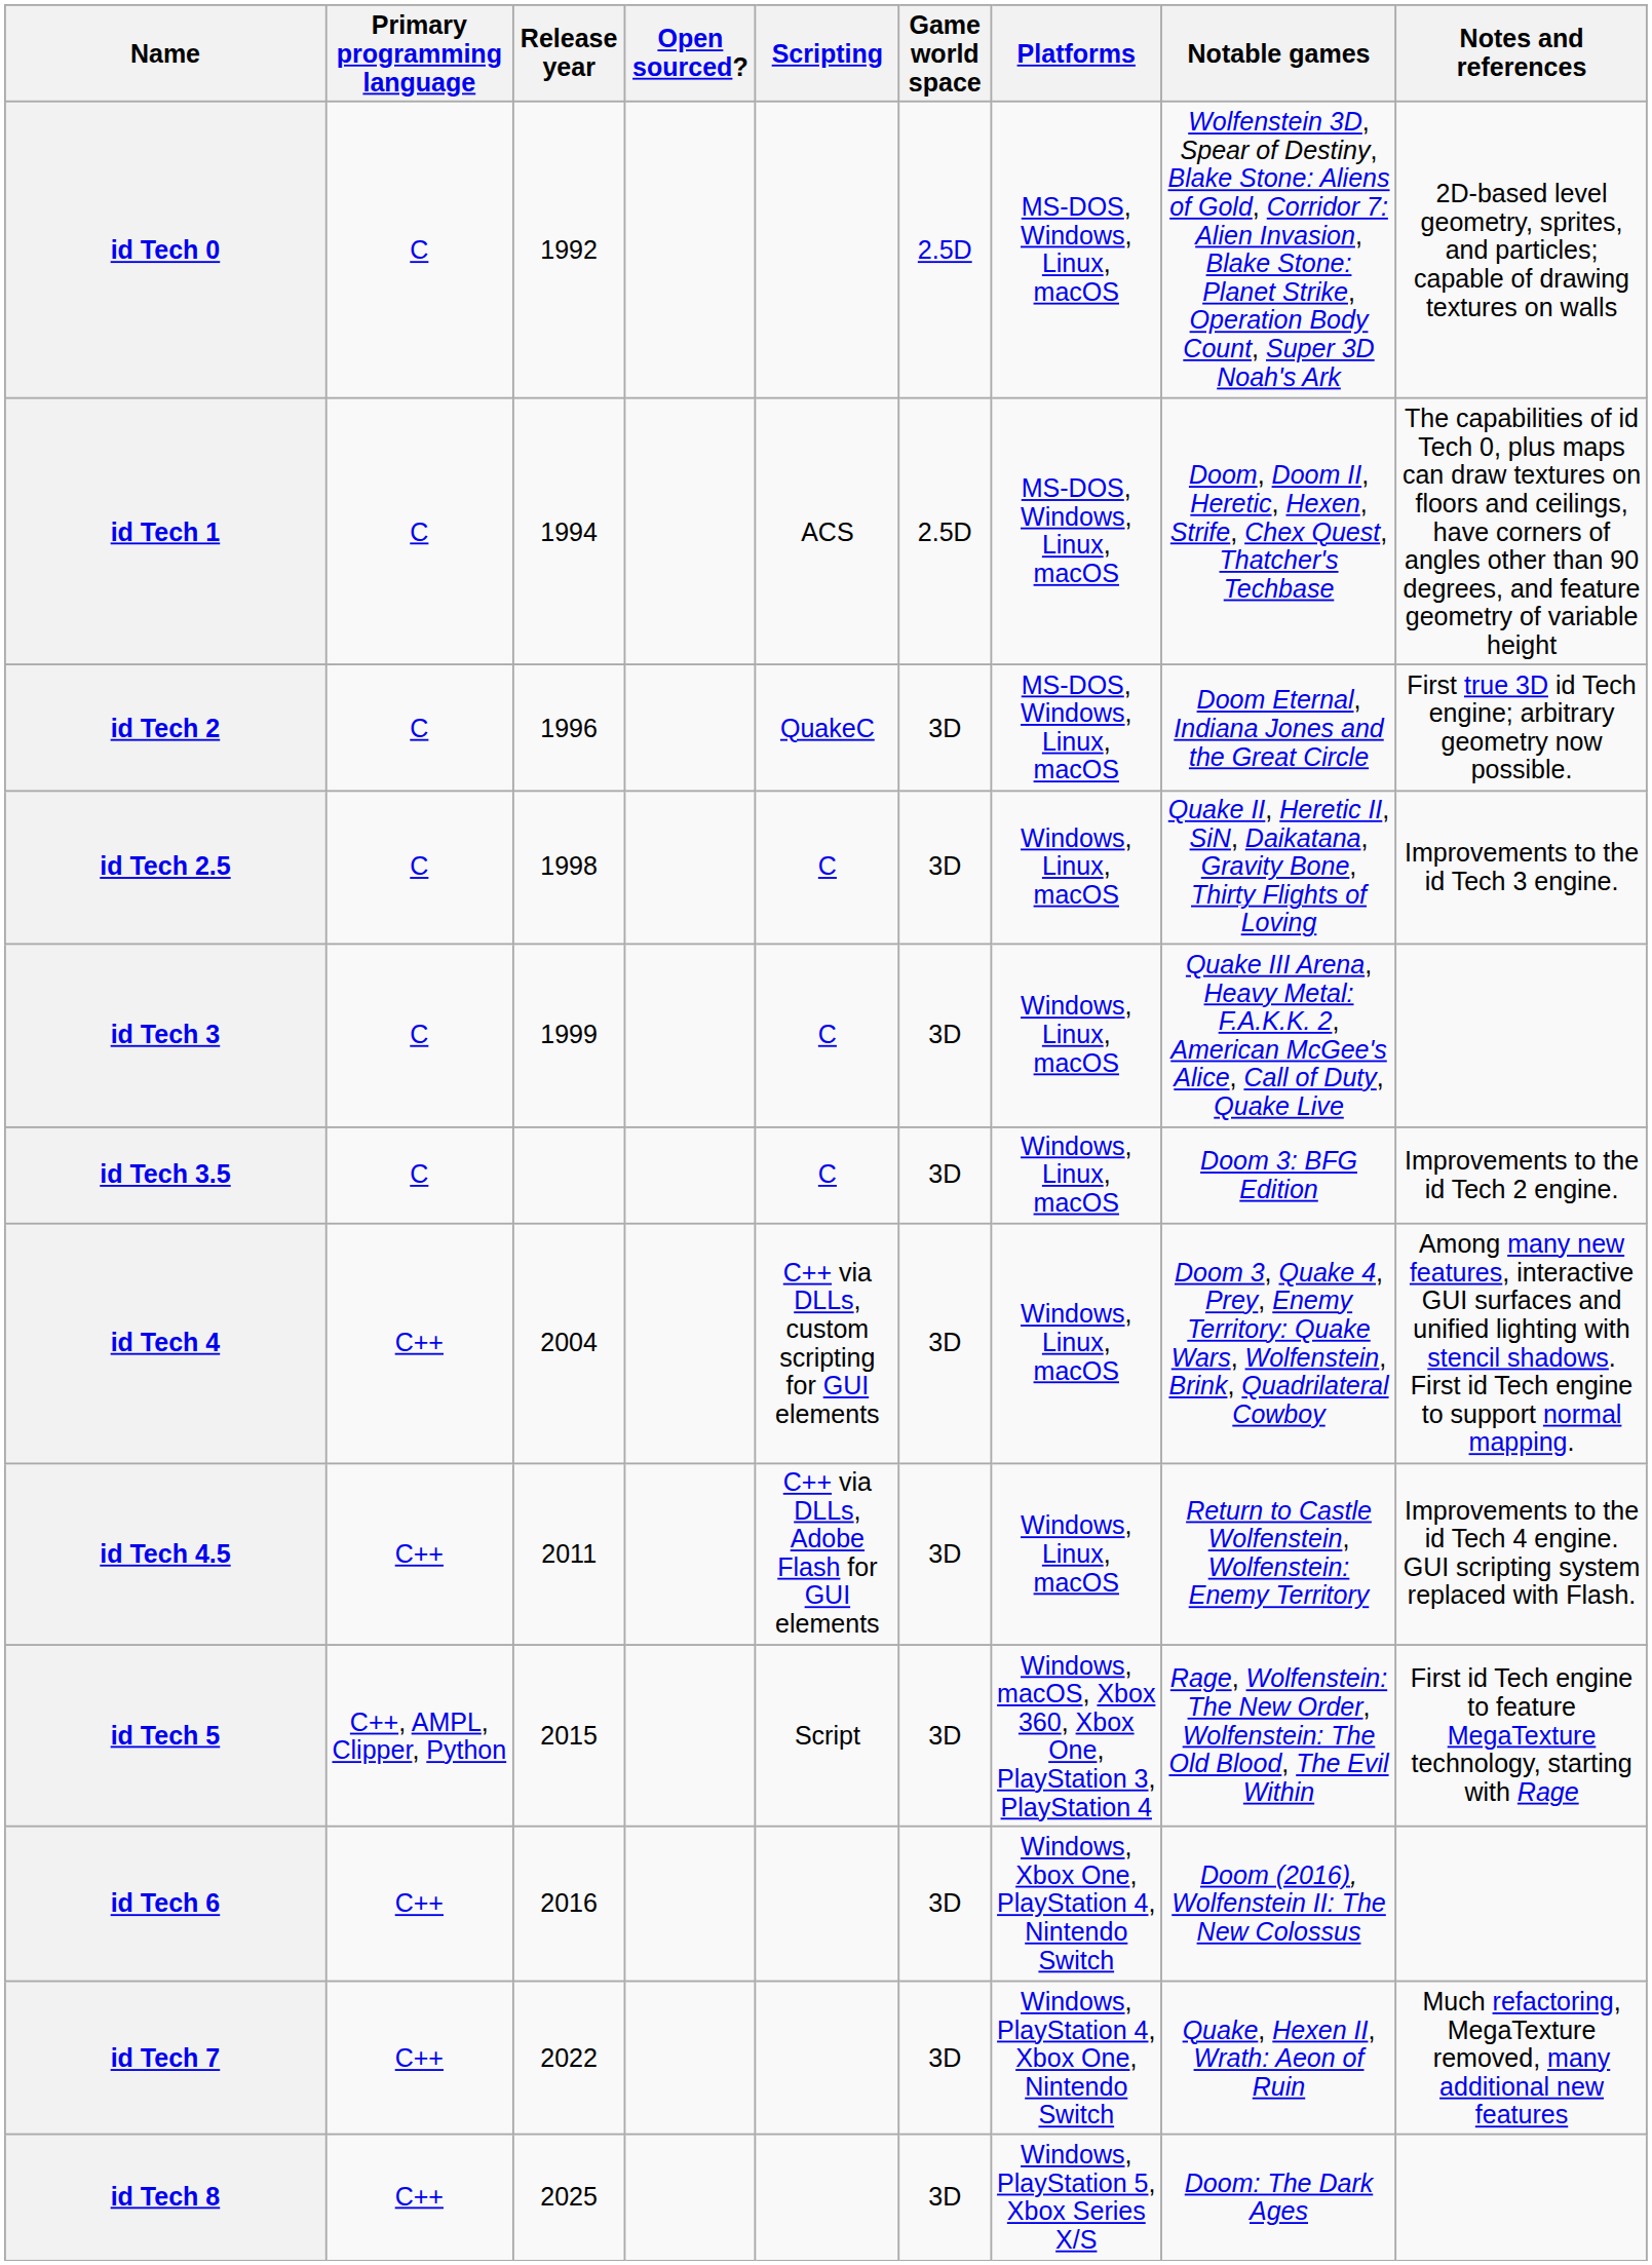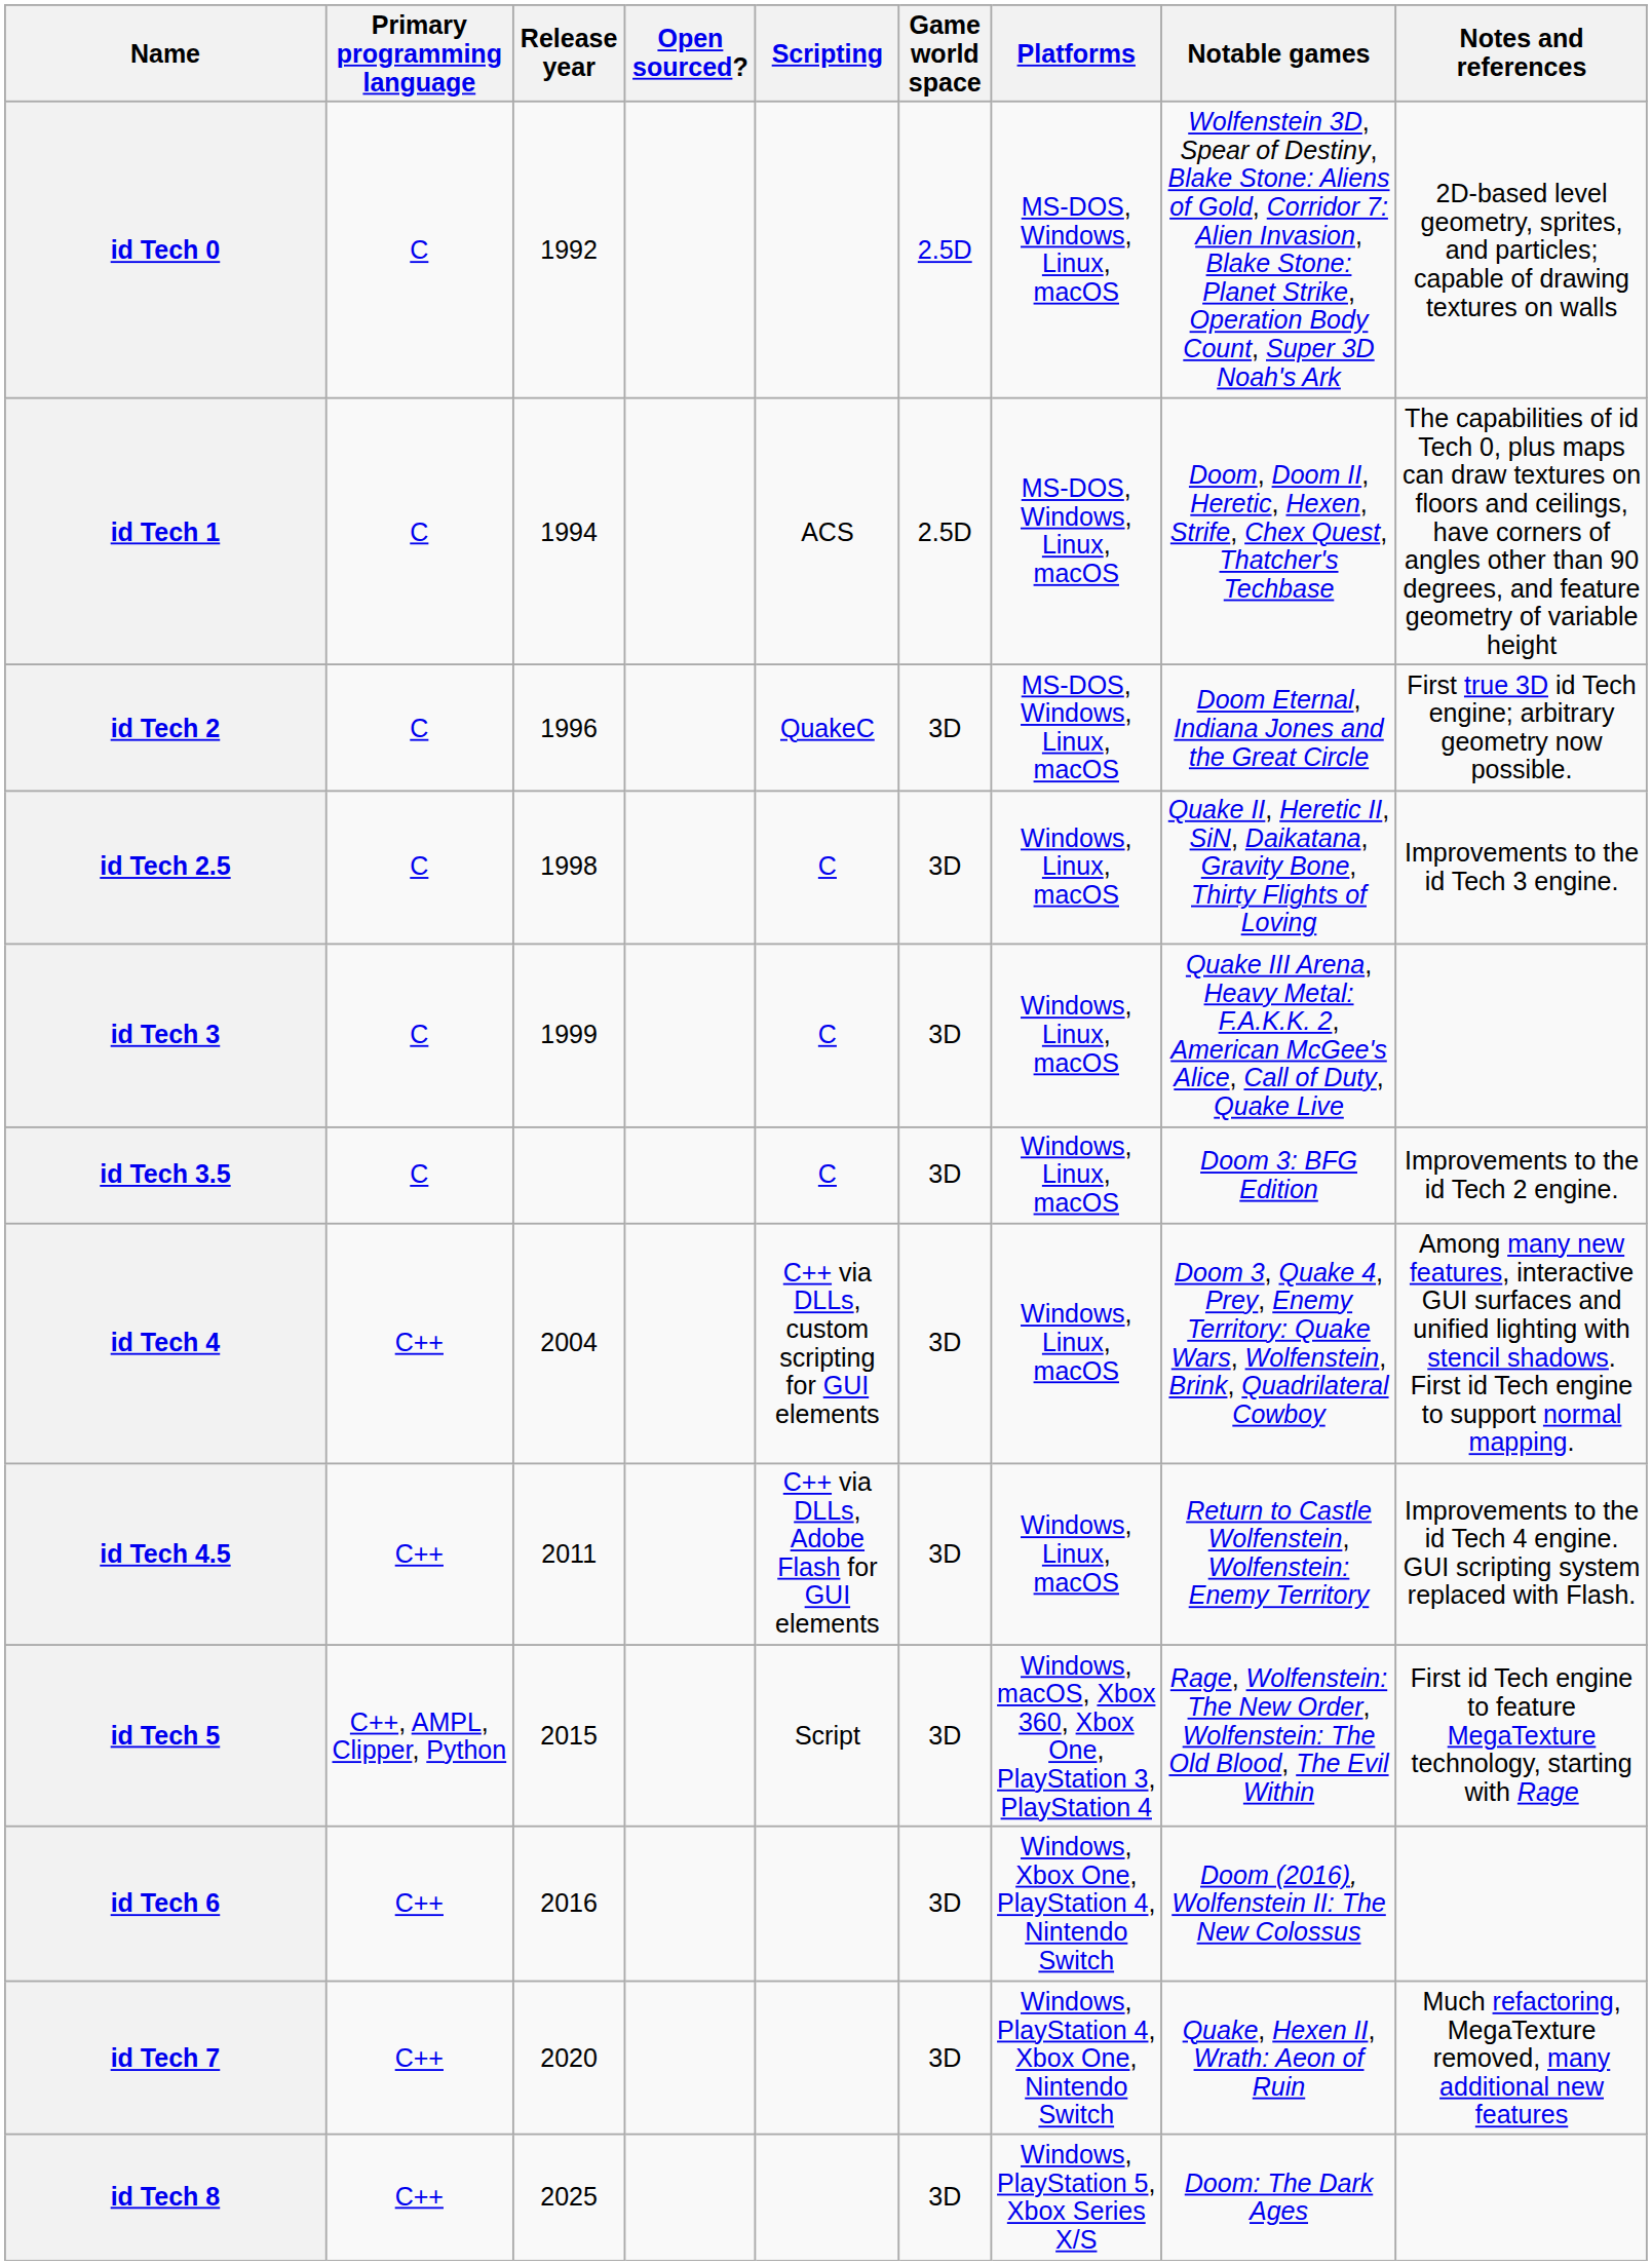id Tech 7 | Release year: 2022 -> 2020
